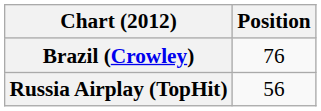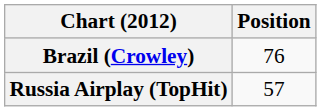Russia Airplay (TopHit) | Position: 56 -> 57
